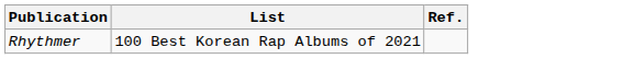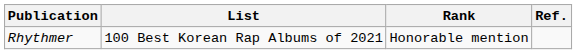+ column: Rank | Honorable mention
